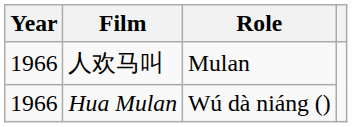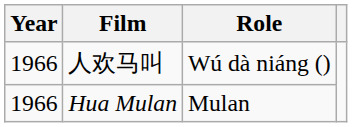人欢马叫 | Role: Mulan -> Wú dà niáng ()
Hua Mulan | Role: Wú dà niáng () -> Mulan
